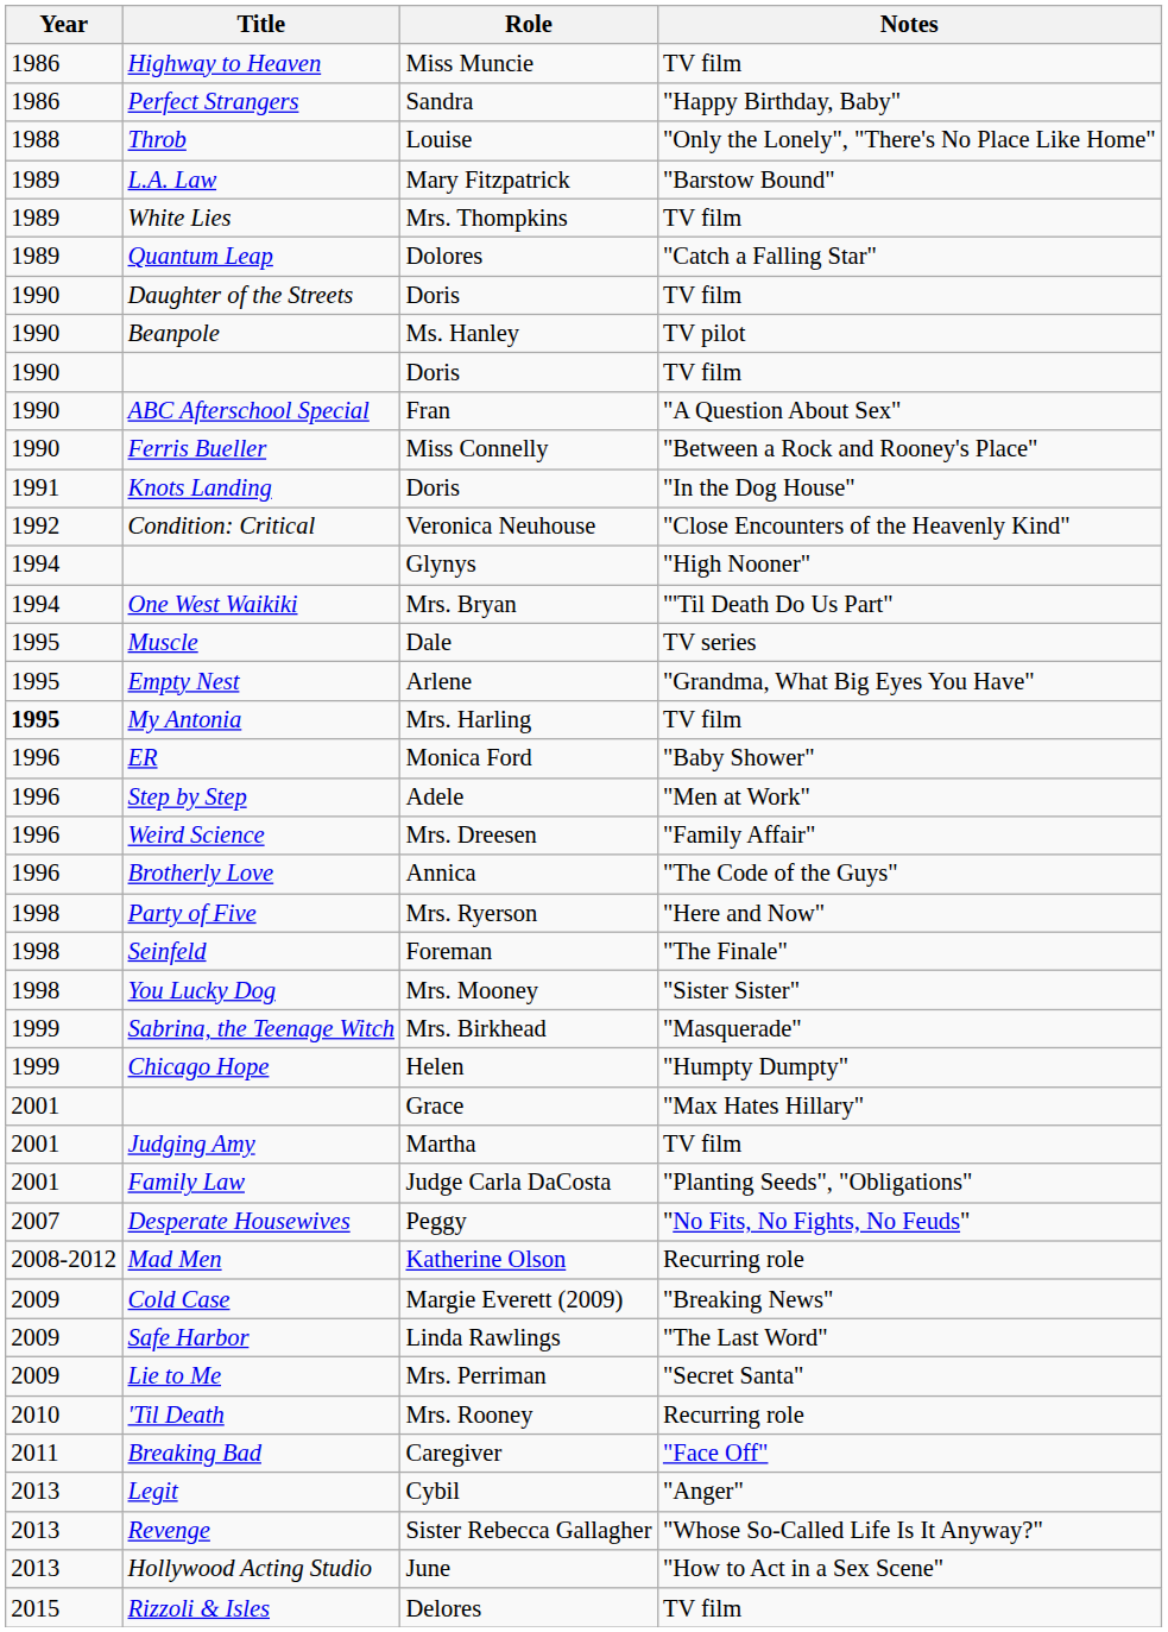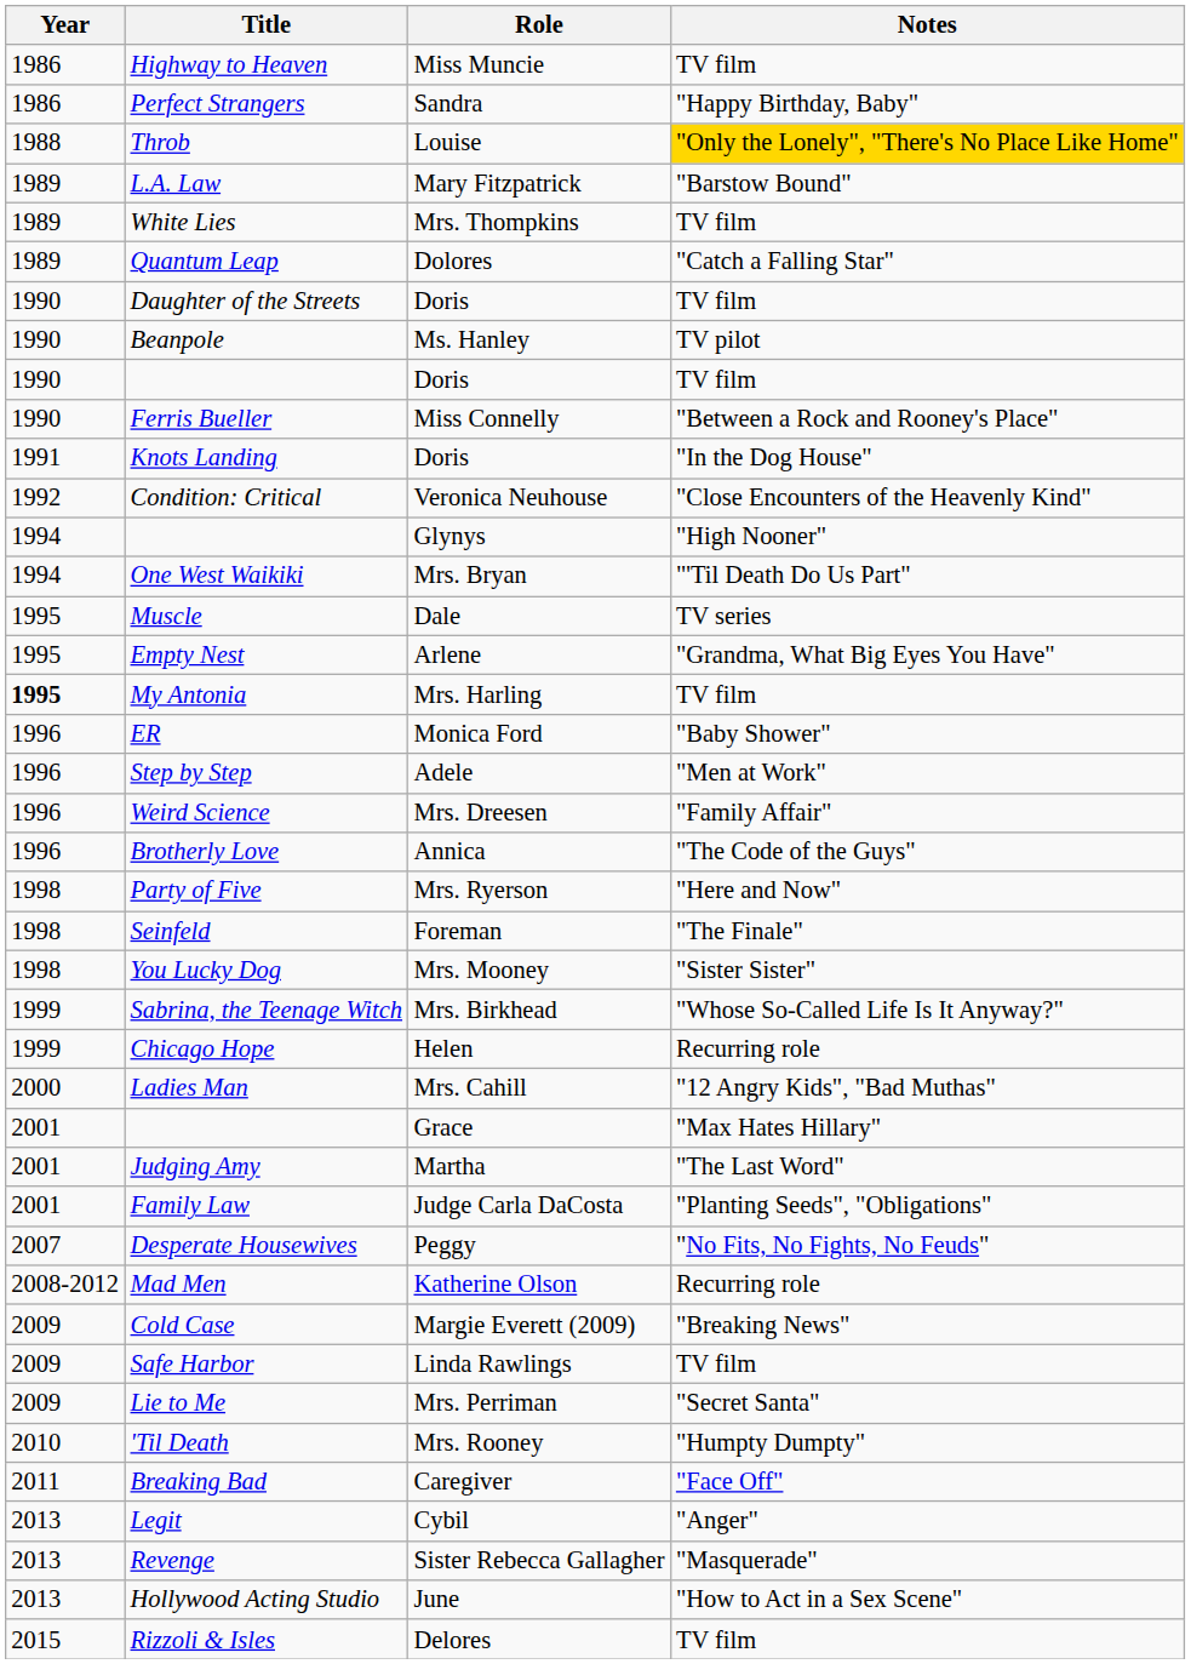Throb | Notes: no background -> gold background
- row: 1990 | ABC Afterschool Special | Fran | "A Question About Sex"
Sabrina, the Teenage Witch | Notes: "Masquerade" -> "Whose So-Called Life Is It Anyway?"
Chicago Hope | Notes: "Humpty Dumpty" -> Recurring role
+ row: 2000 | Ladies Man | Mrs. Cahill | "12 Angry Kids", "Bad Muthas"
Judging Amy | Notes: TV film -> "The Last Word"
Safe Harbor | Notes: "The Last Word" -> TV film
'Til Death | Notes: Recurring role -> "Humpty Dumpty"
Revenge | Notes: "Whose So-Called Life Is It Anyway?" -> "Masquerade"
